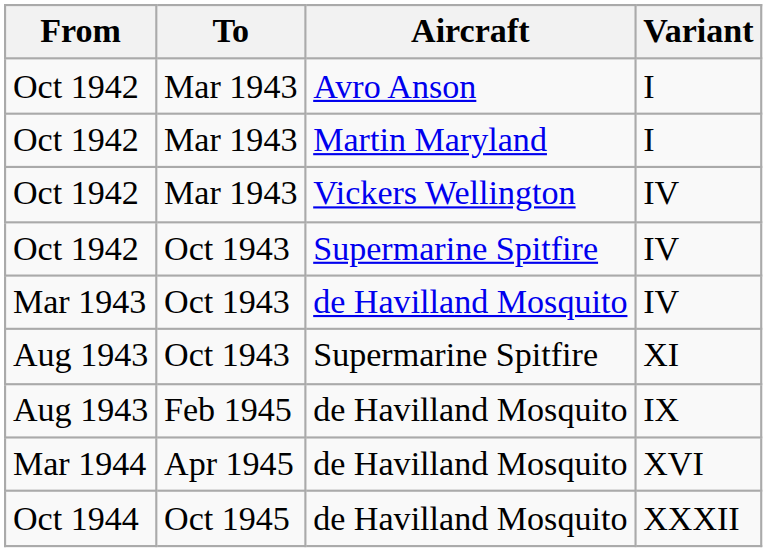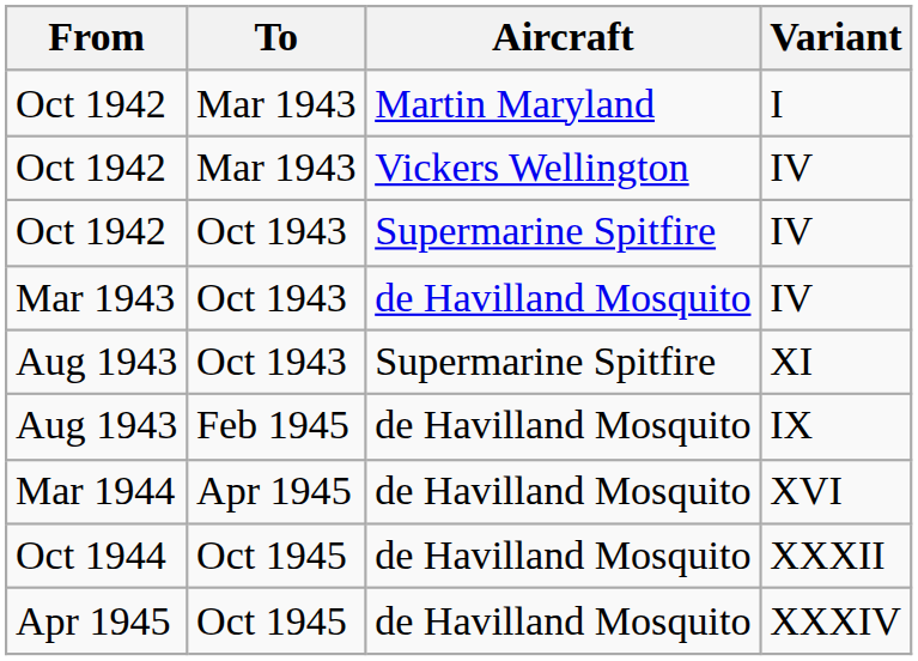- row: Oct 1942 | Mar 1943 | Avro Anson | I
+ row: Apr 1945 | Oct 1945 | de Havilland Mosquito | XXXIV
